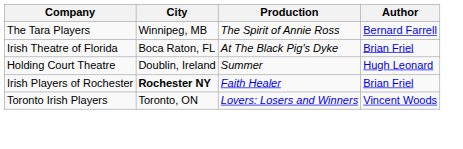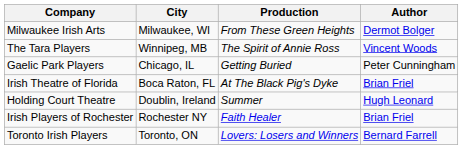+ row: Milwaukee Irish Arts | Milwaukee, WI | From These Green Heights | Dermot Bolger
The Tara Players | Author: Bernard Farrell -> Vincent Woods
+ row: Gaelic Park Players | Chicago, IL | Getting Buried | Peter Cunningham
Irish Players of Rochester | City: bold -> normal
Toronto Irish Players | Author: Vincent Woods -> Bernard Farrell
